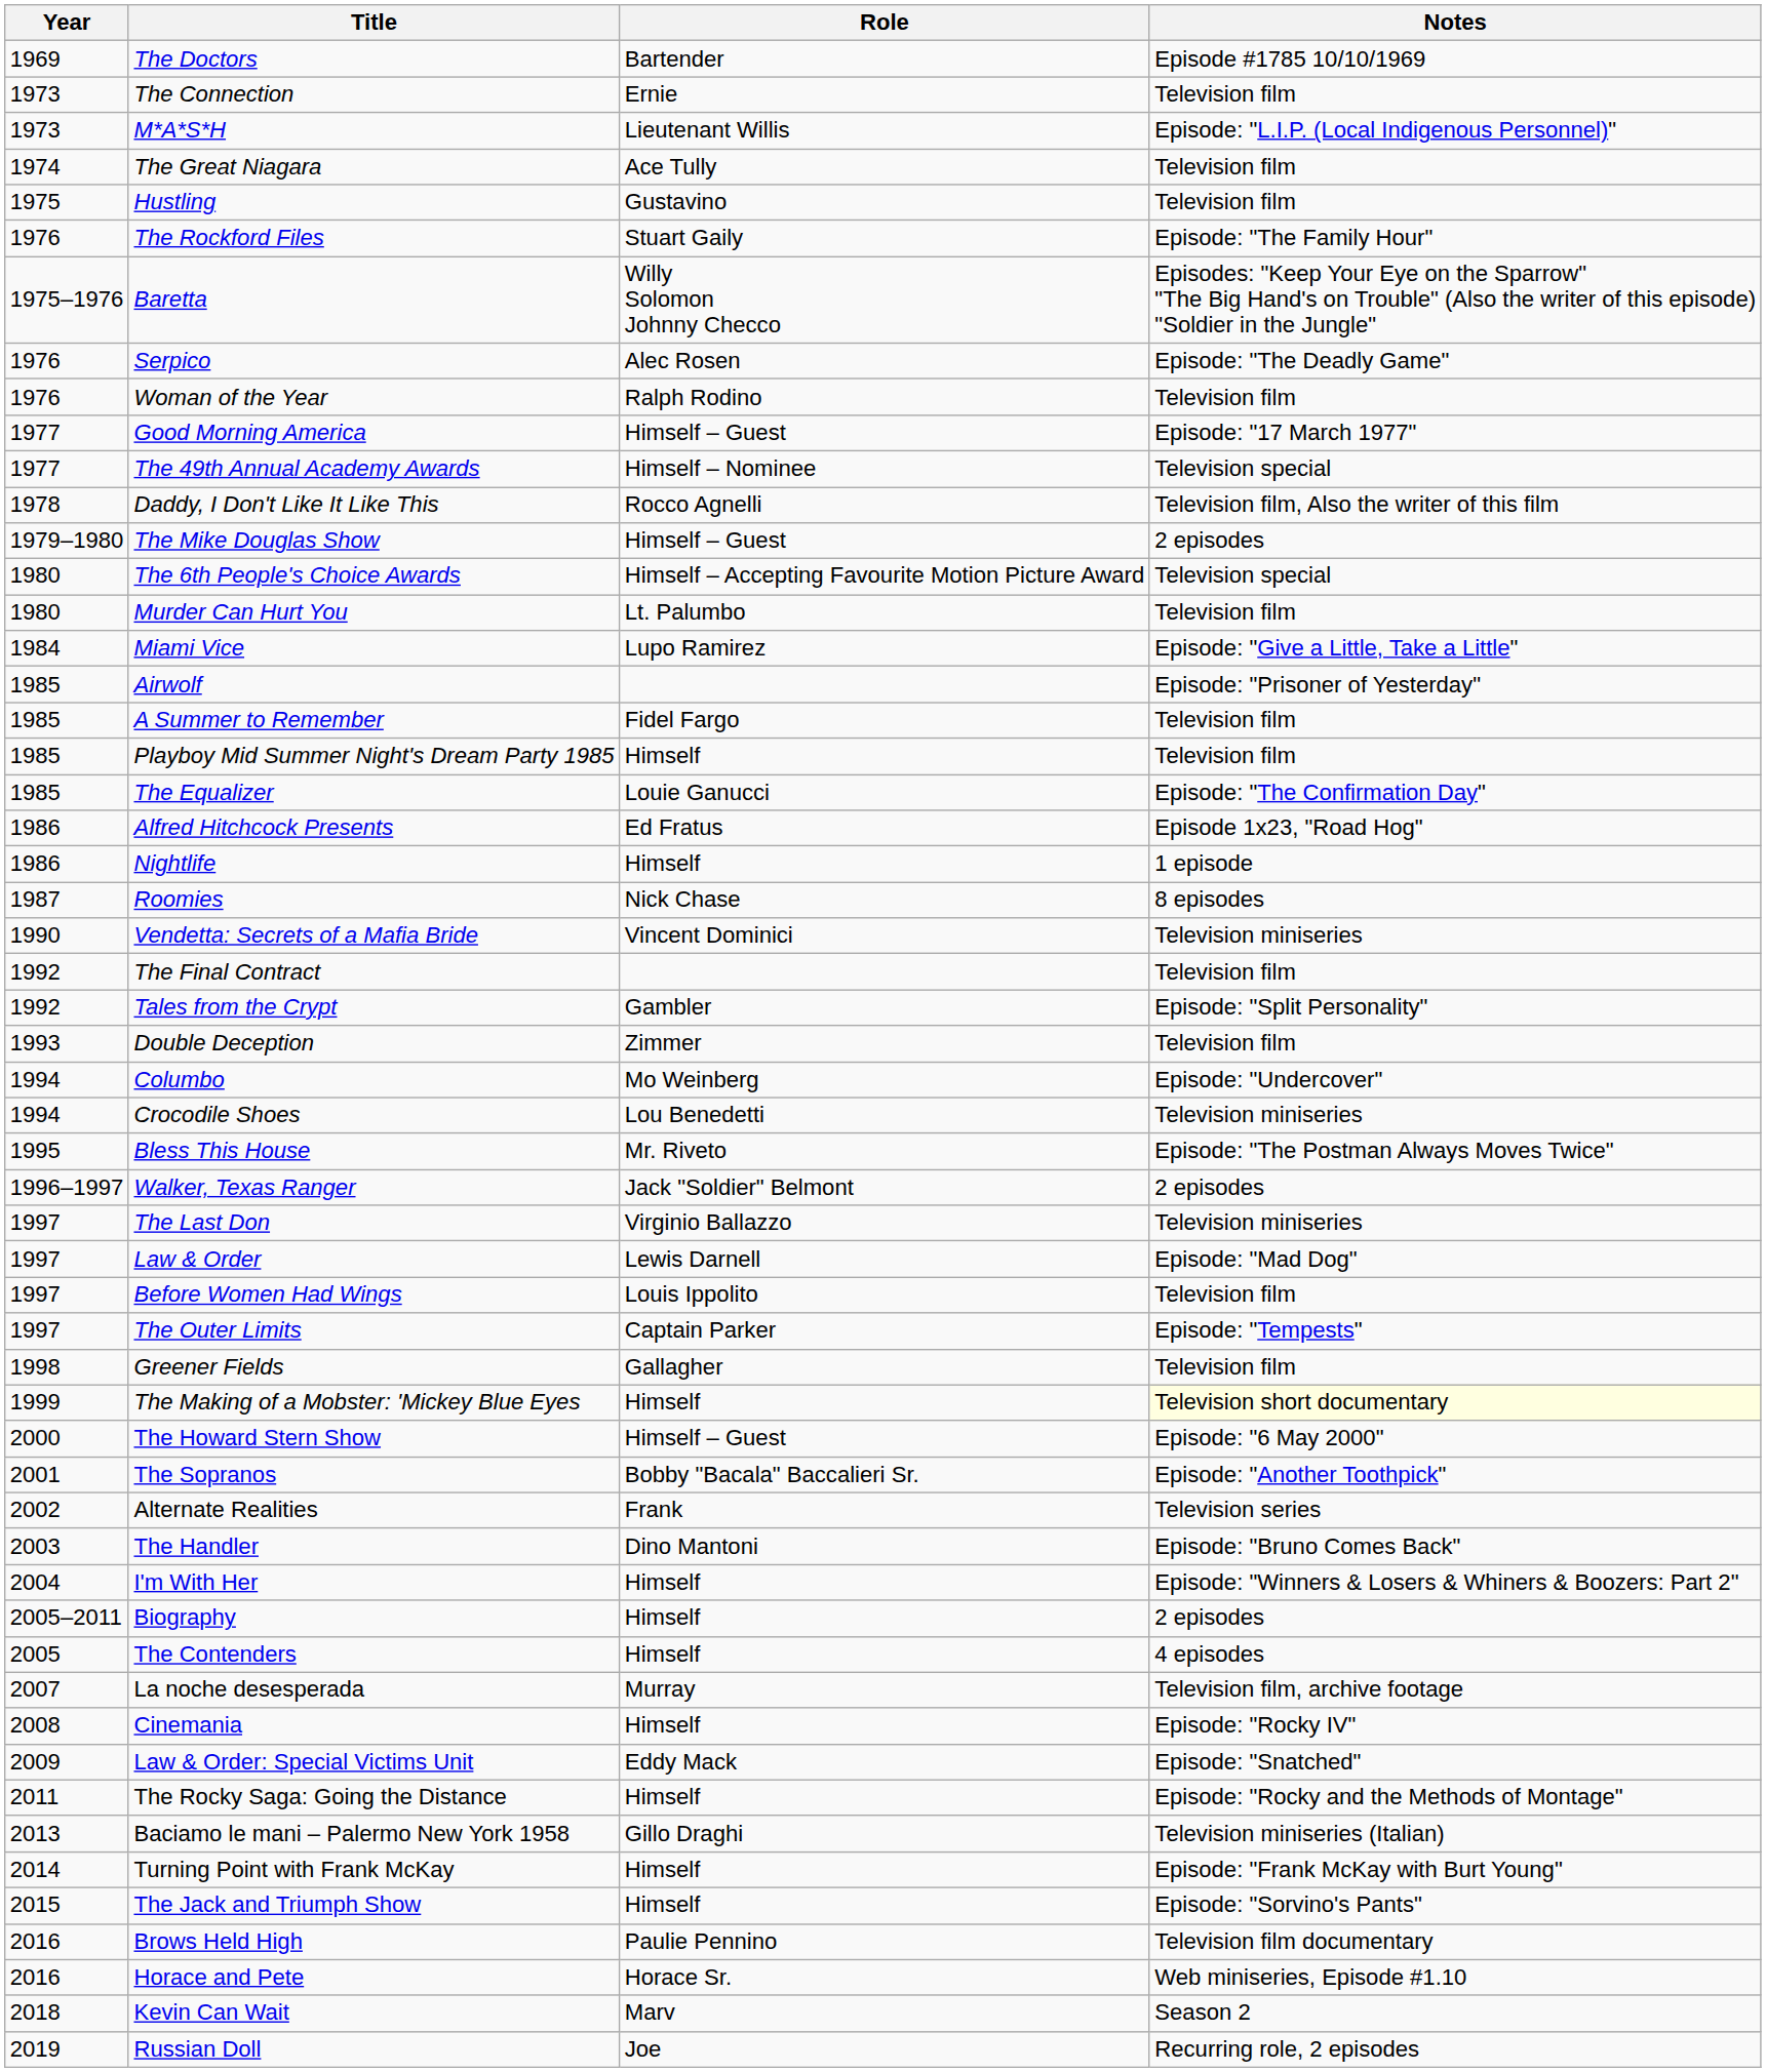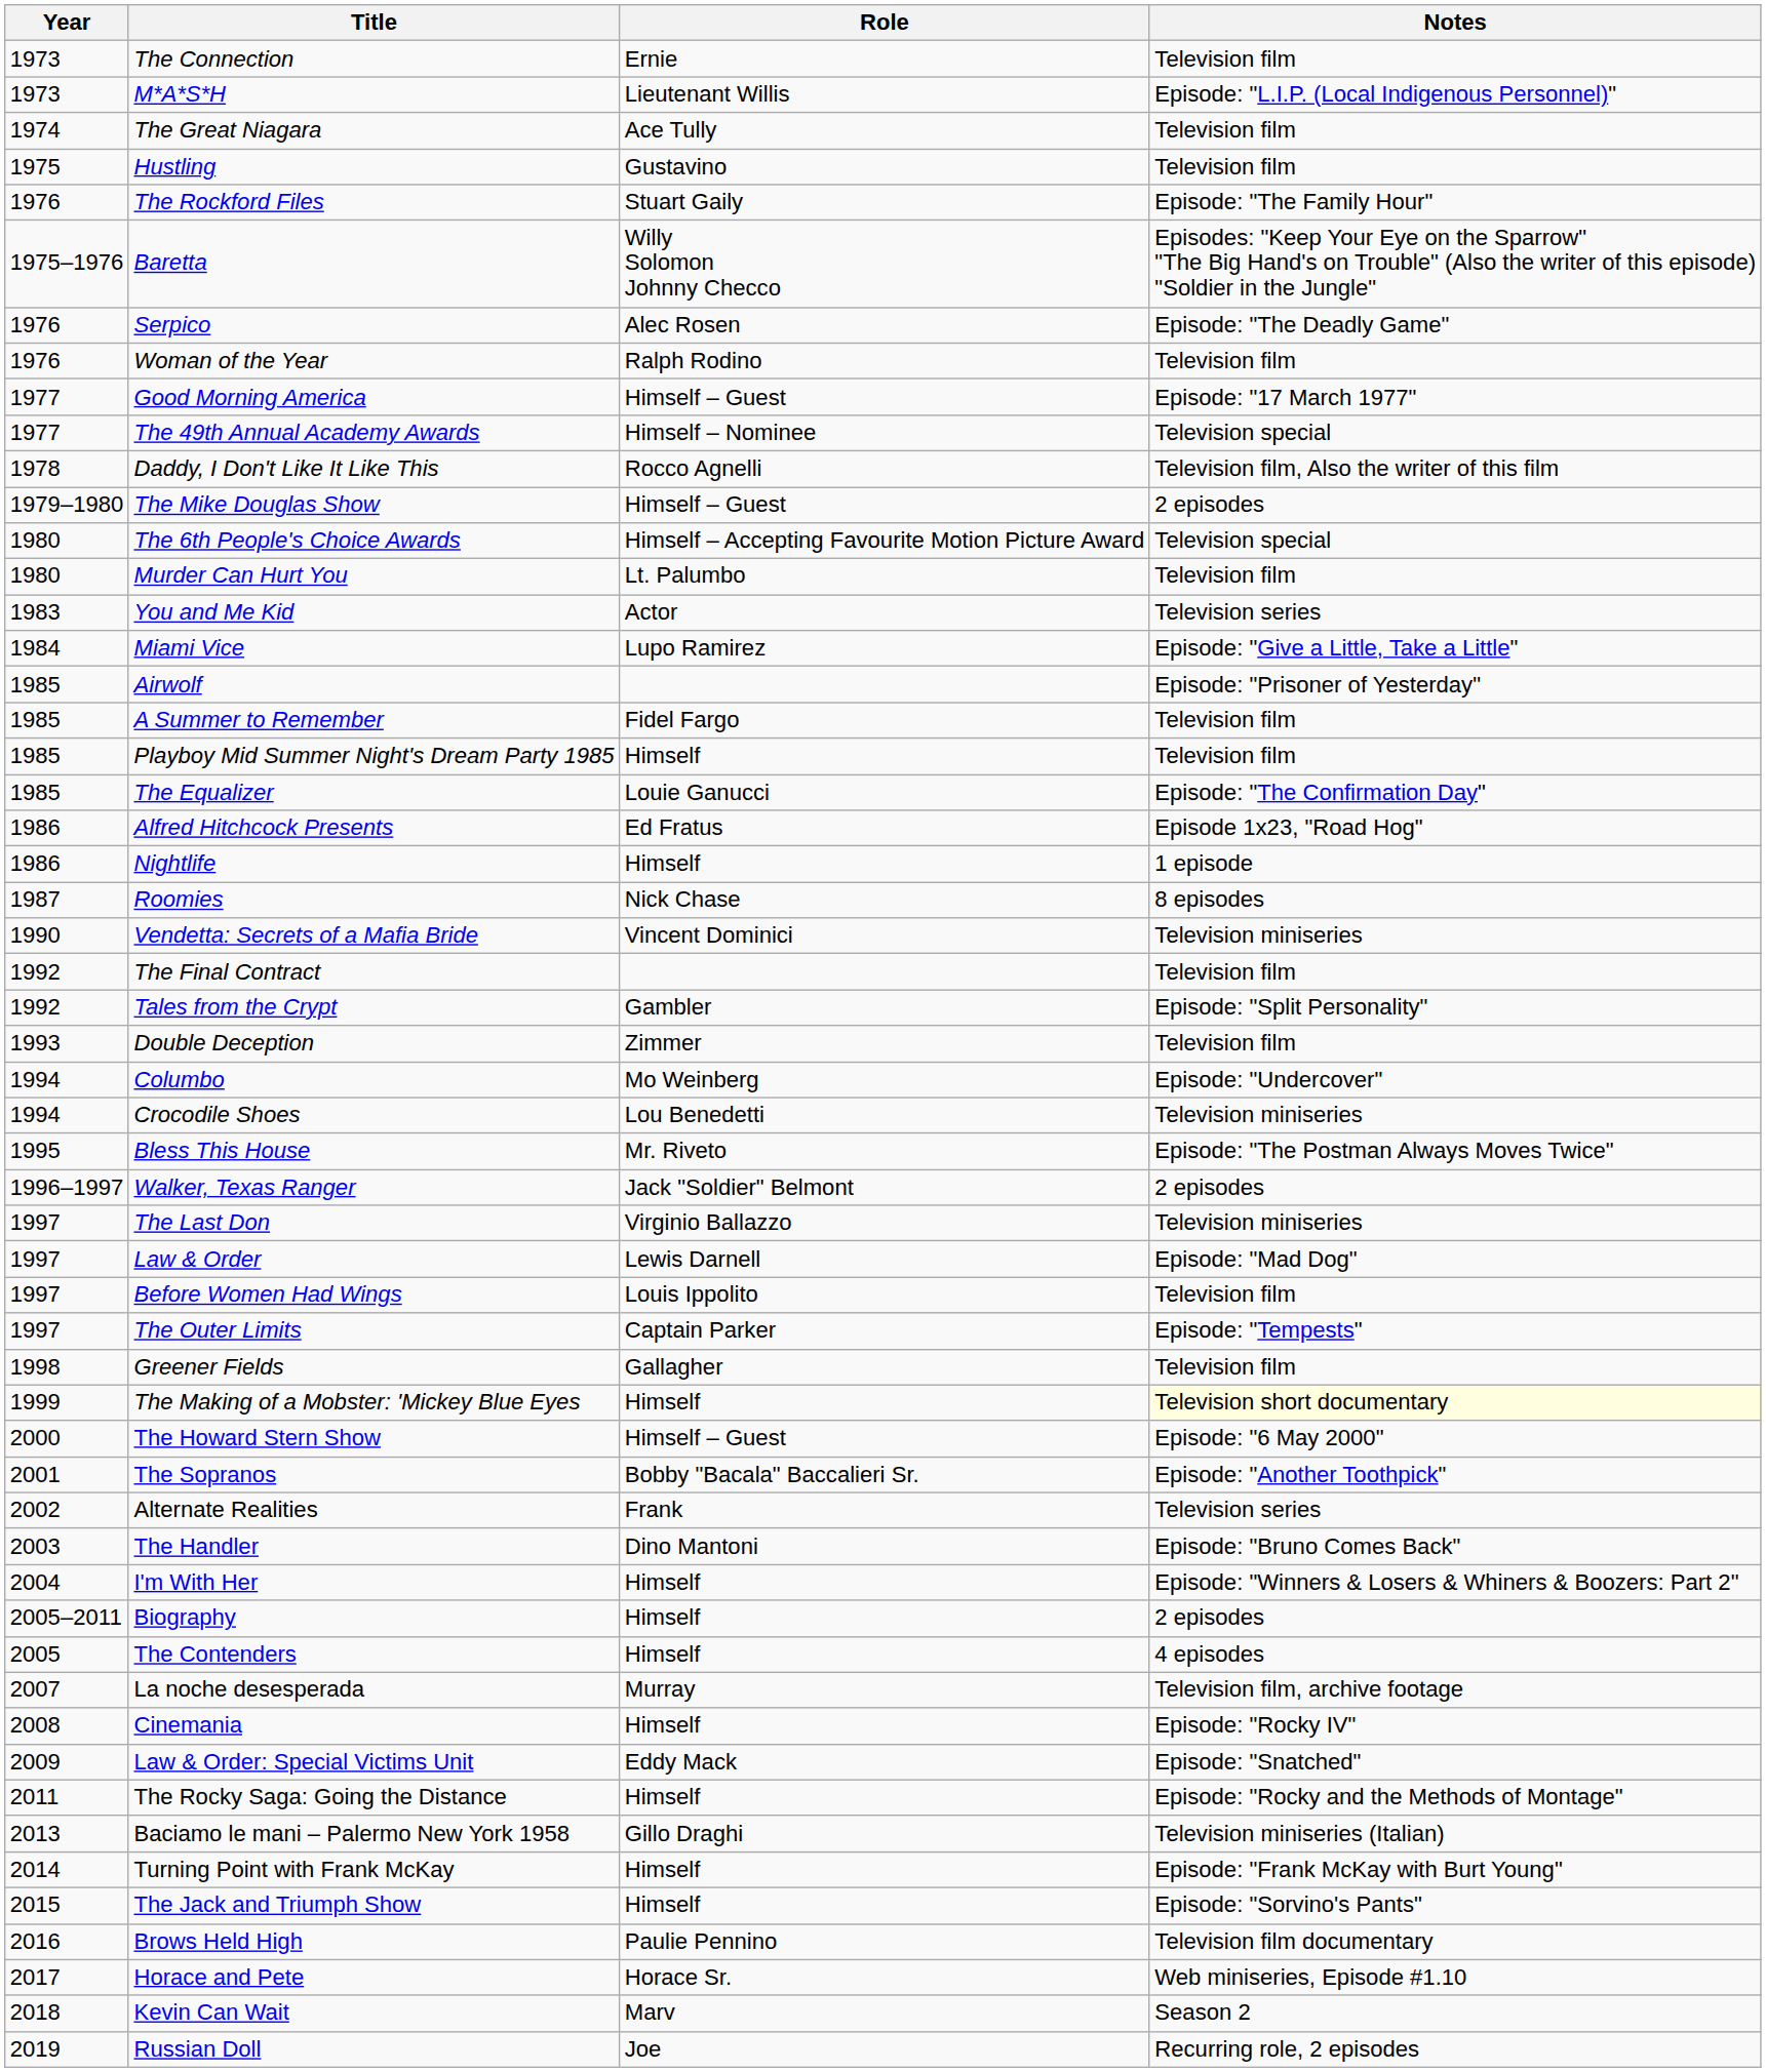- row: 1969 | The Doctors | Bartender | Episode #1785 10/10/1969
+ row: 1983 | You and Me Kid | Actor | Television series
Horace and Pete | Year: 2016 -> 2017
